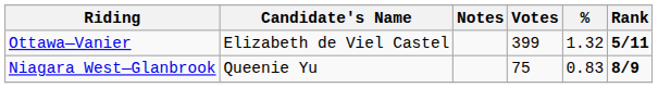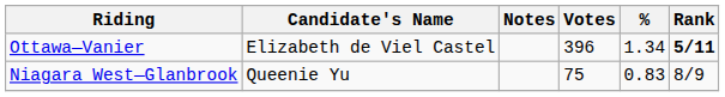Ottawa—Vanier | Votes: 399 -> 396
Ottawa—Vanier | %: 1.32 -> 1.34
Niagara West—Glanbrook | Rank: bold -> normal
